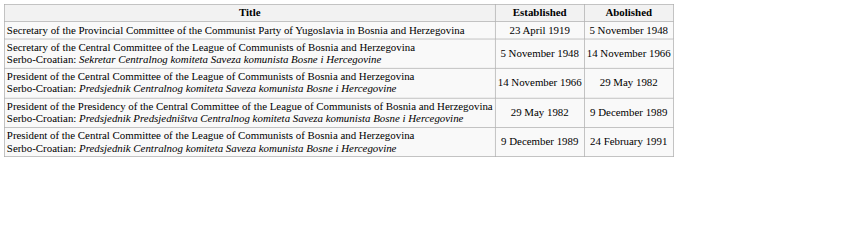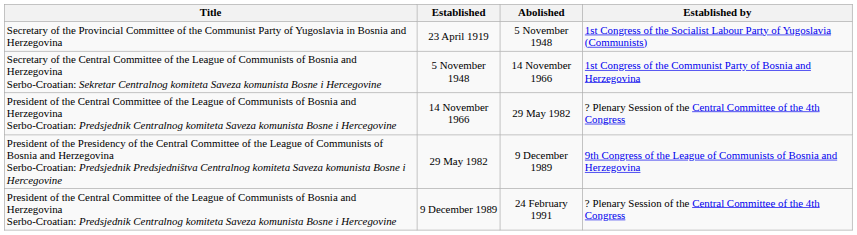+ column: Established by | 1st Congress of the Socialist Labour Party of Yugoslavia (Communists) | 1st Congress of the Communist Party of Bosnia and Herzegovina | ? Plenary Session of the Central Committee of the 4th Congress | 9th Congress of the League of Communists of Bosnia and Herzegovina | ? Plenary Session of the Central Committee of the 4th Congress
